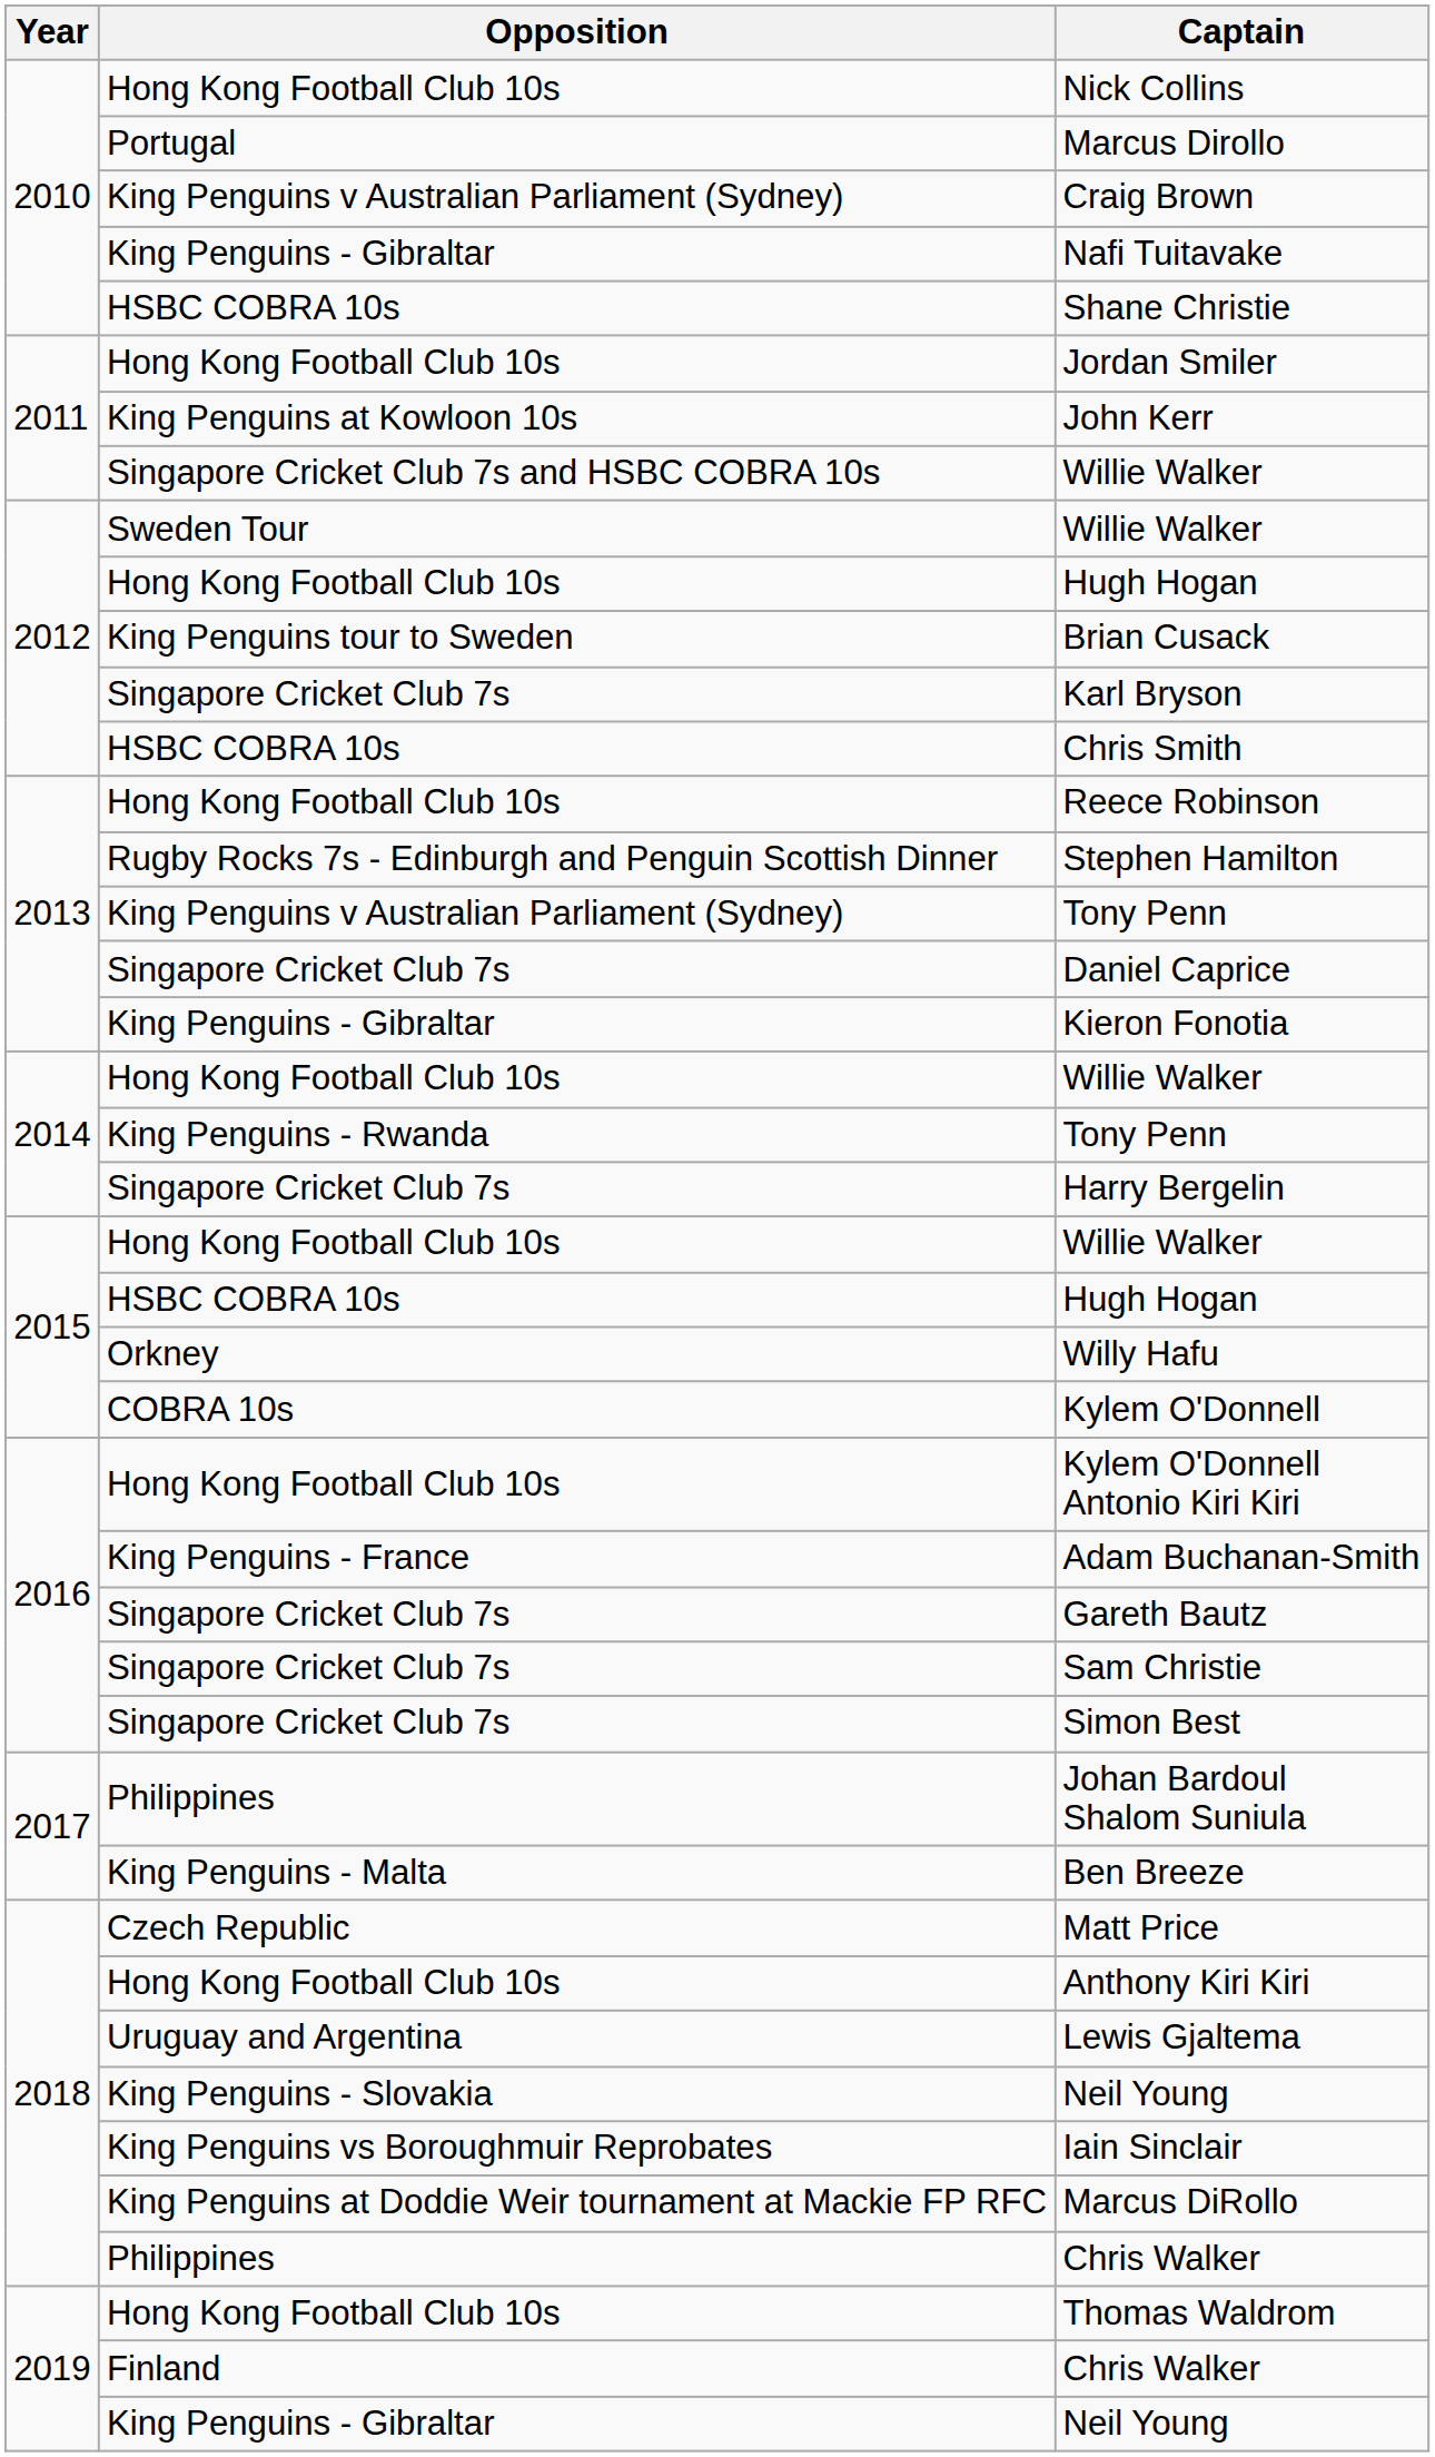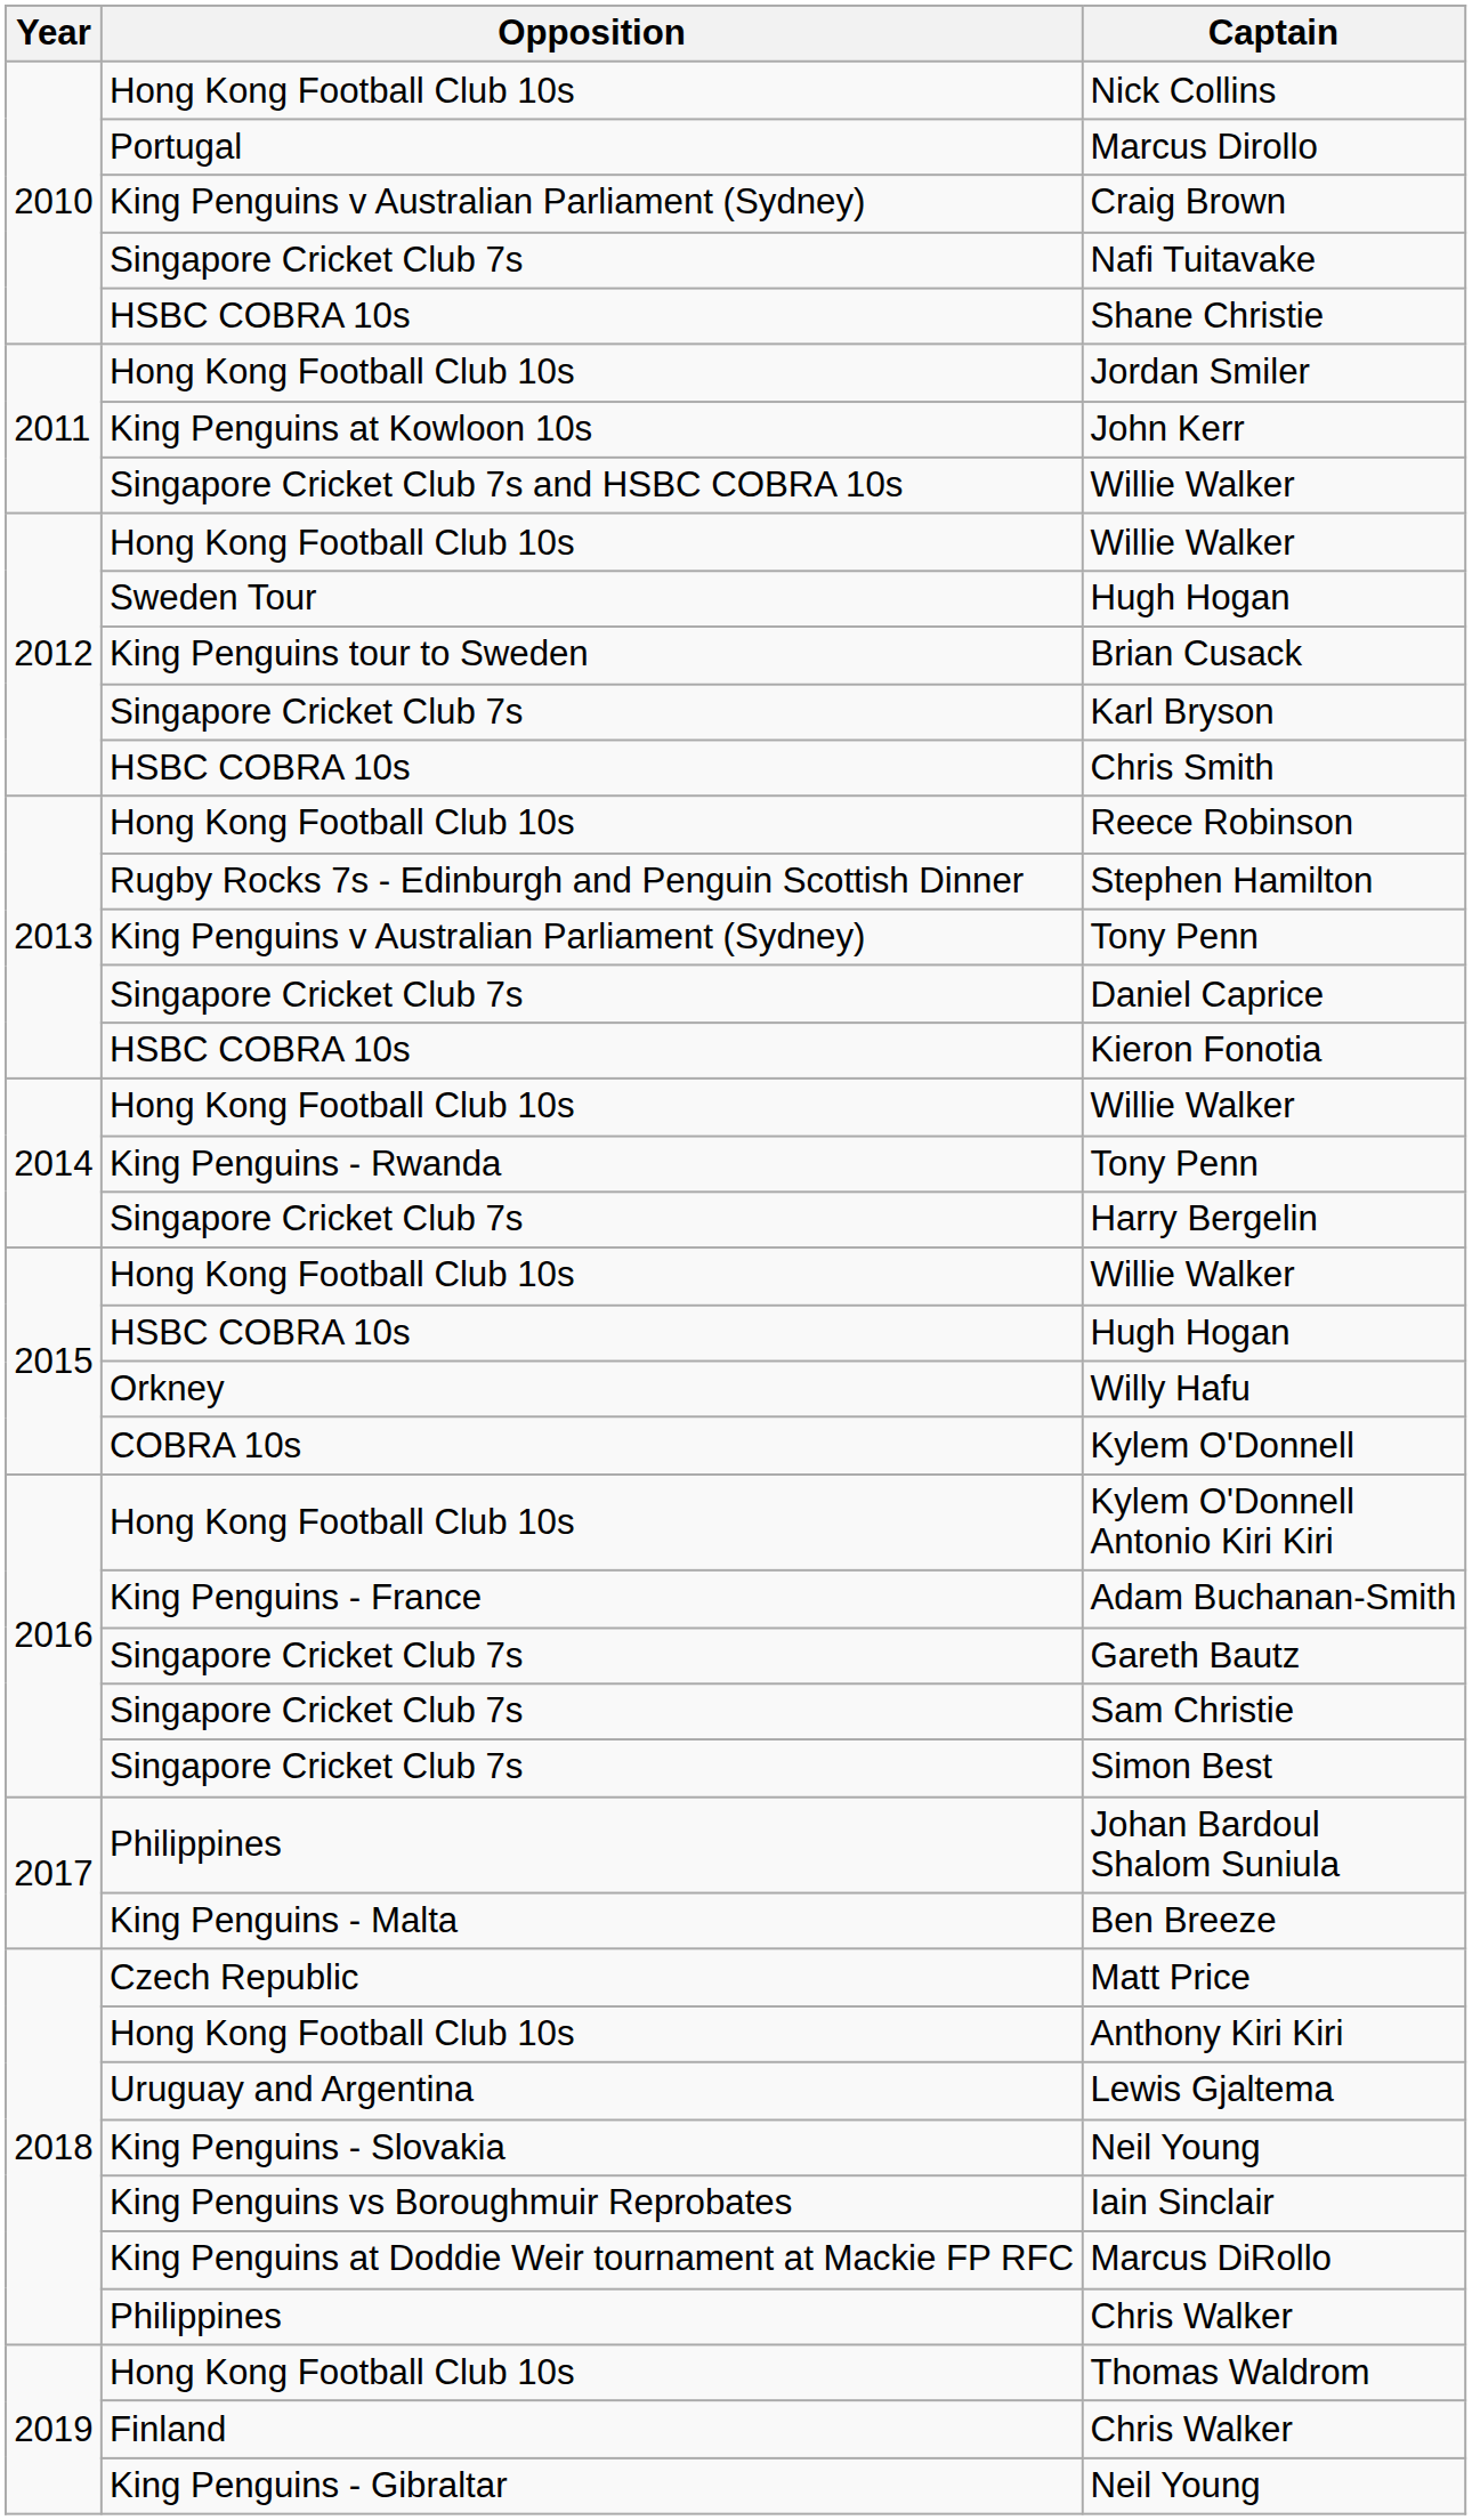Nafi Tuitavake | Opposition: King Penguins - Gibraltar -> Singapore Cricket Club 7s
2012 / Willie Walker | Opposition: Sweden Tour -> Hong Kong Football Club 10s
2012 / Hugh Hogan | Opposition: Hong Kong Football Club 10s -> Sweden Tour
Kieron Fonotia | Opposition: King Penguins - Gibraltar -> HSBC COBRA 10s
